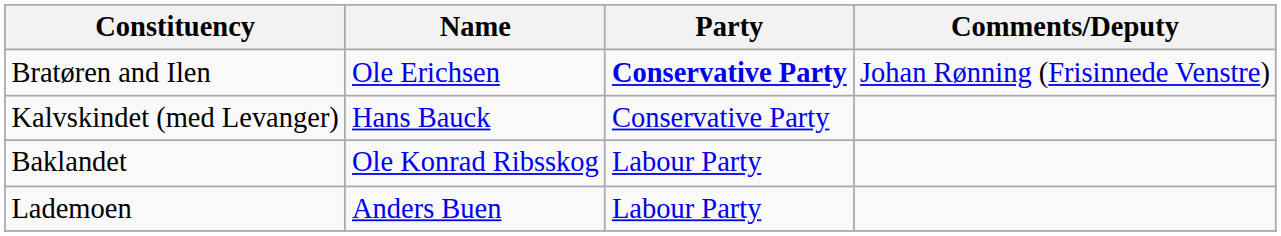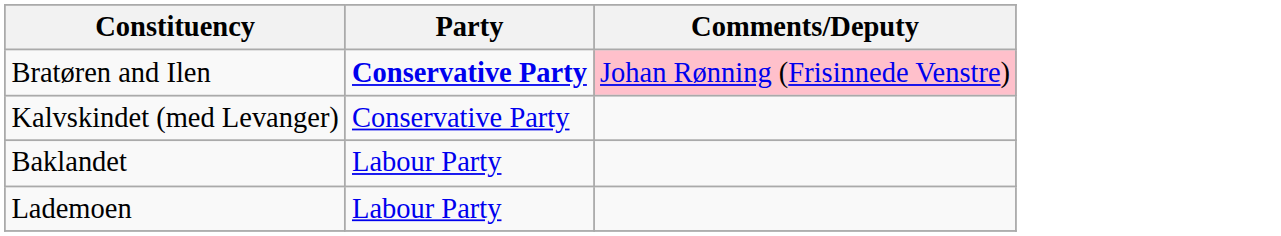- column: Name | Ole Erichsen | Hans Bauck | Ole Konrad Ribsskog | Anders Buen
Bratøren and Ilen | Comments/Deputy: no background -> pink background
